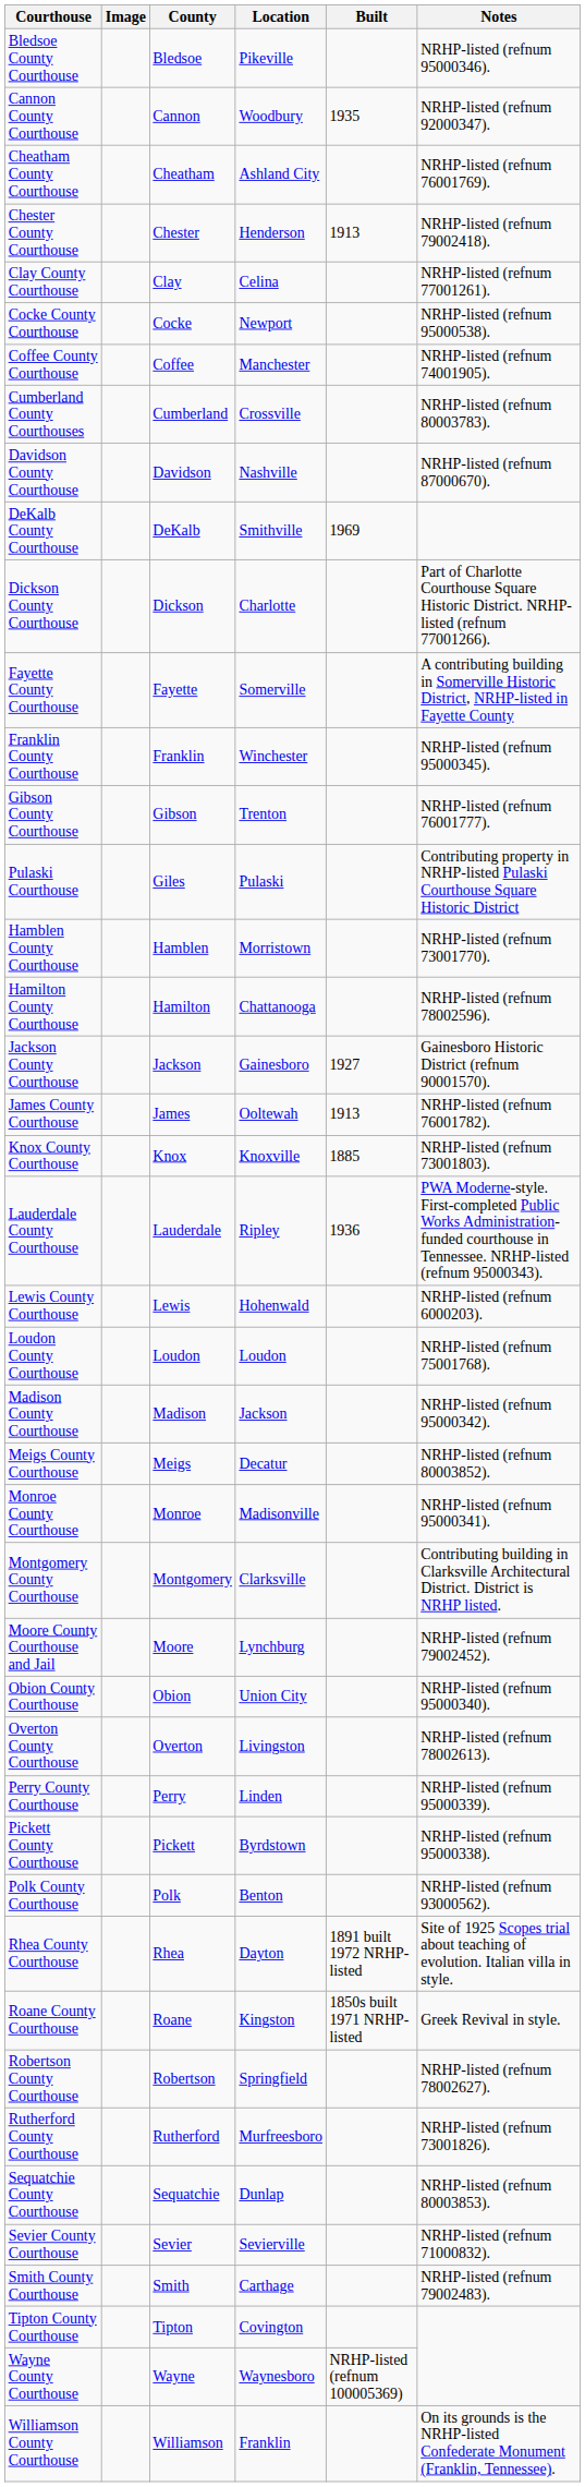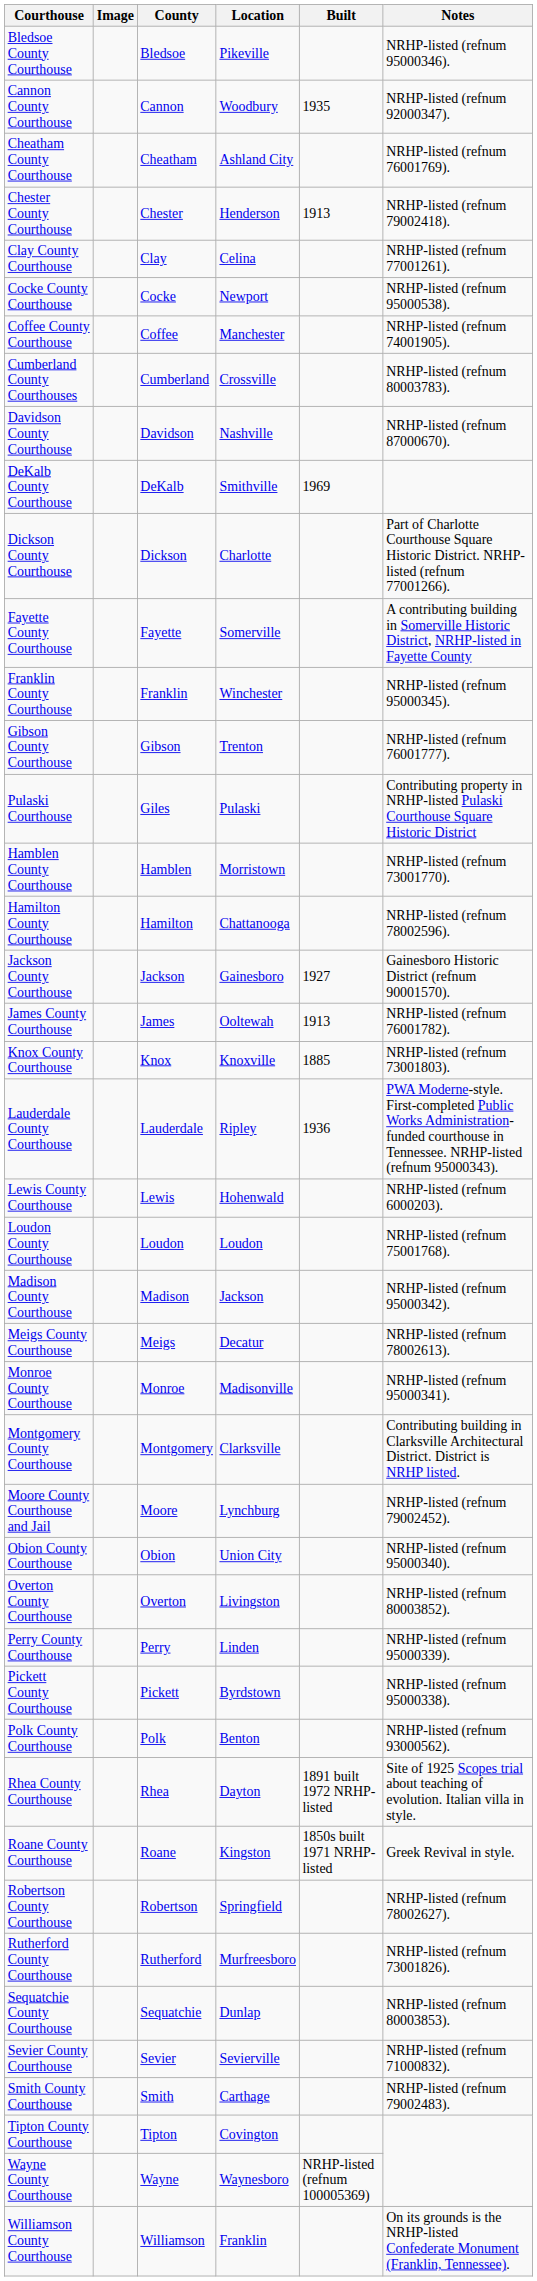Meigs County Courthouse | Notes: NRHP-listed (refnum 80003852). -> NRHP-listed (refnum 78002613).
Overton County Courthouse | Notes: NRHP-listed (refnum 78002613). -> NRHP-listed (refnum 80003852).
